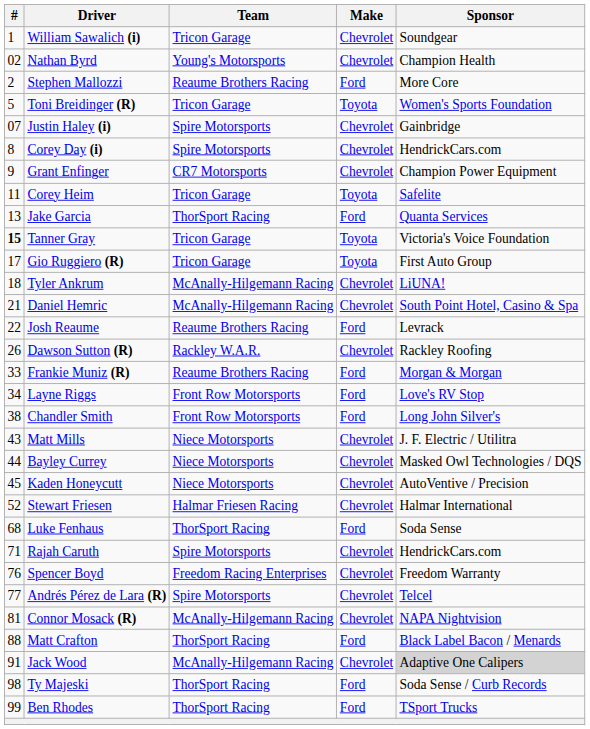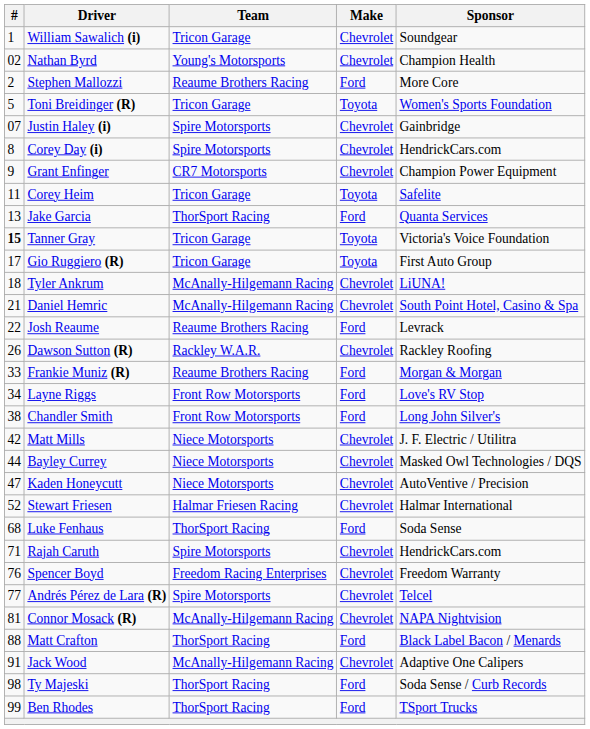Matt Mills | #: 43 -> 42
Kaden Honeycutt | #: 45 -> 47
Jack Wood | Sponsor: lightgrey background -> no background
